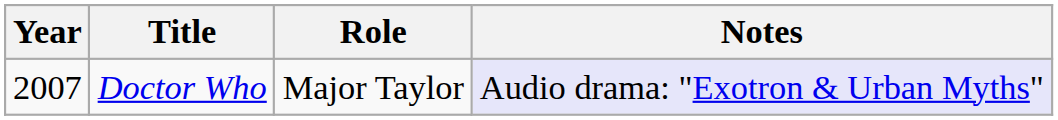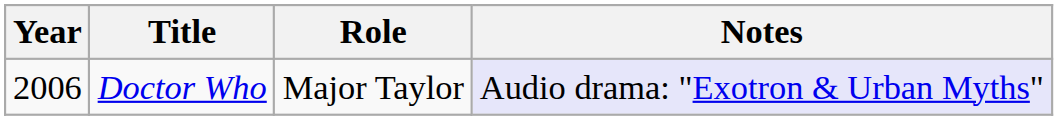Doctor Who | Year: 2007 -> 2006
